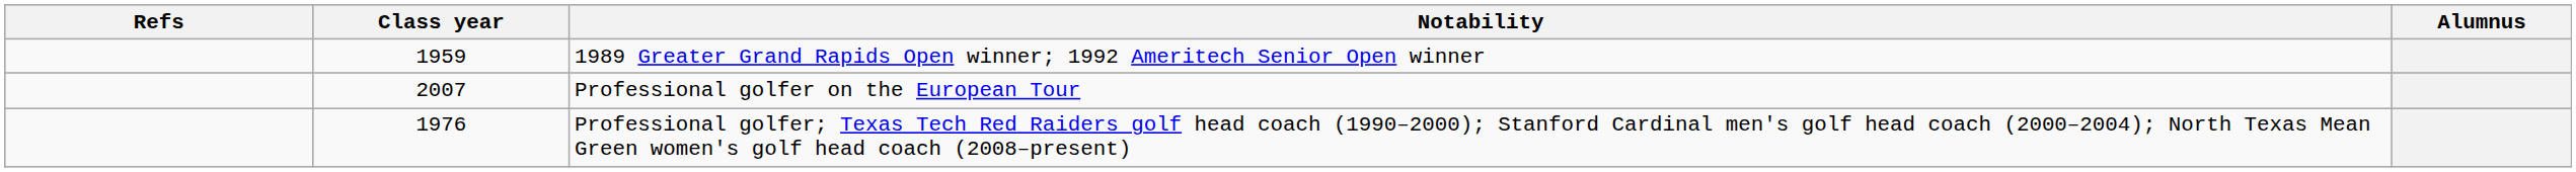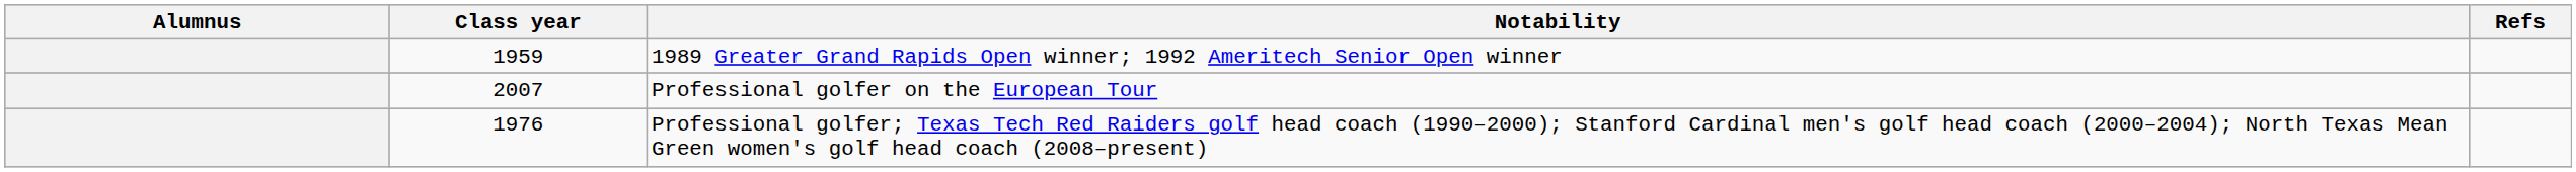columns swapped: Alumnus <-> Refs
